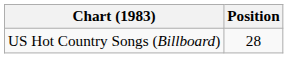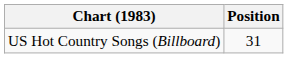US Hot Country Songs (Billboard) | Position: 28 -> 31
